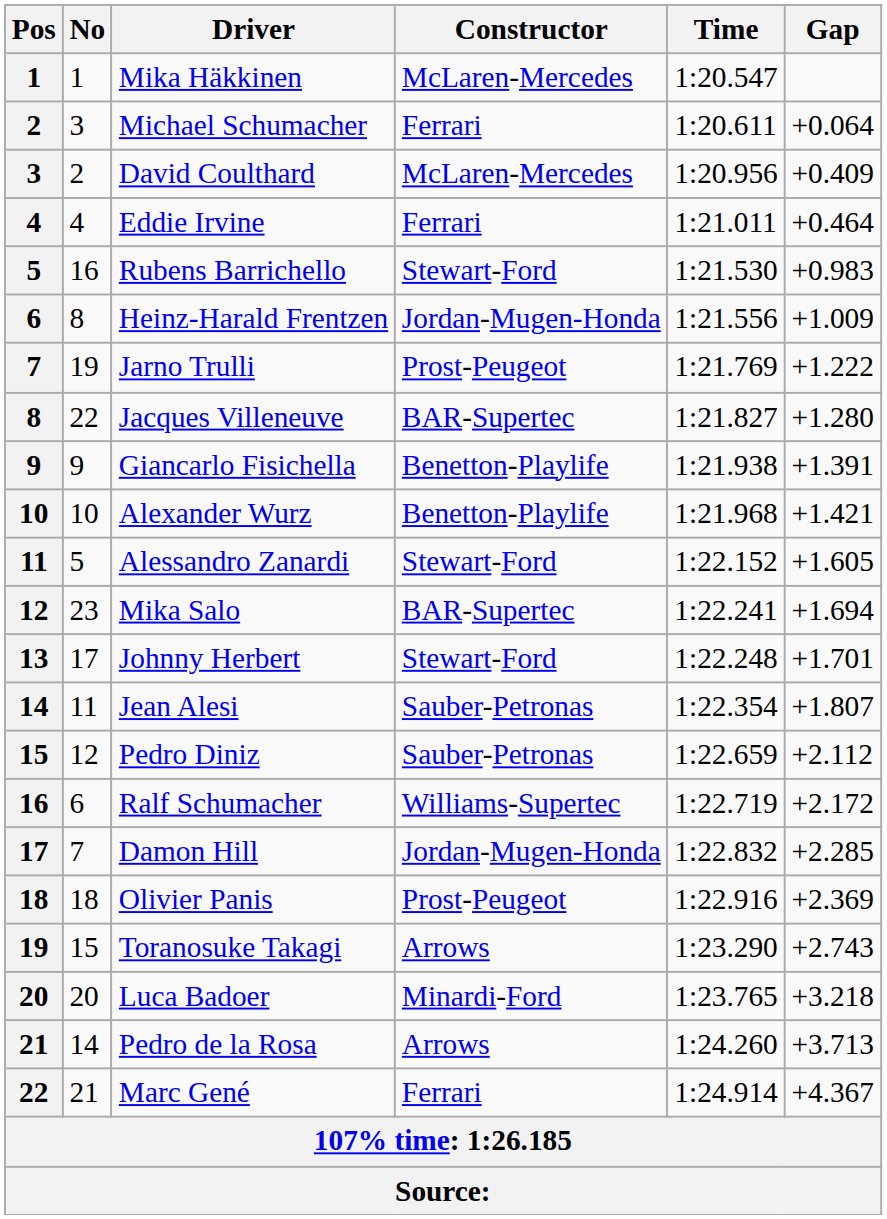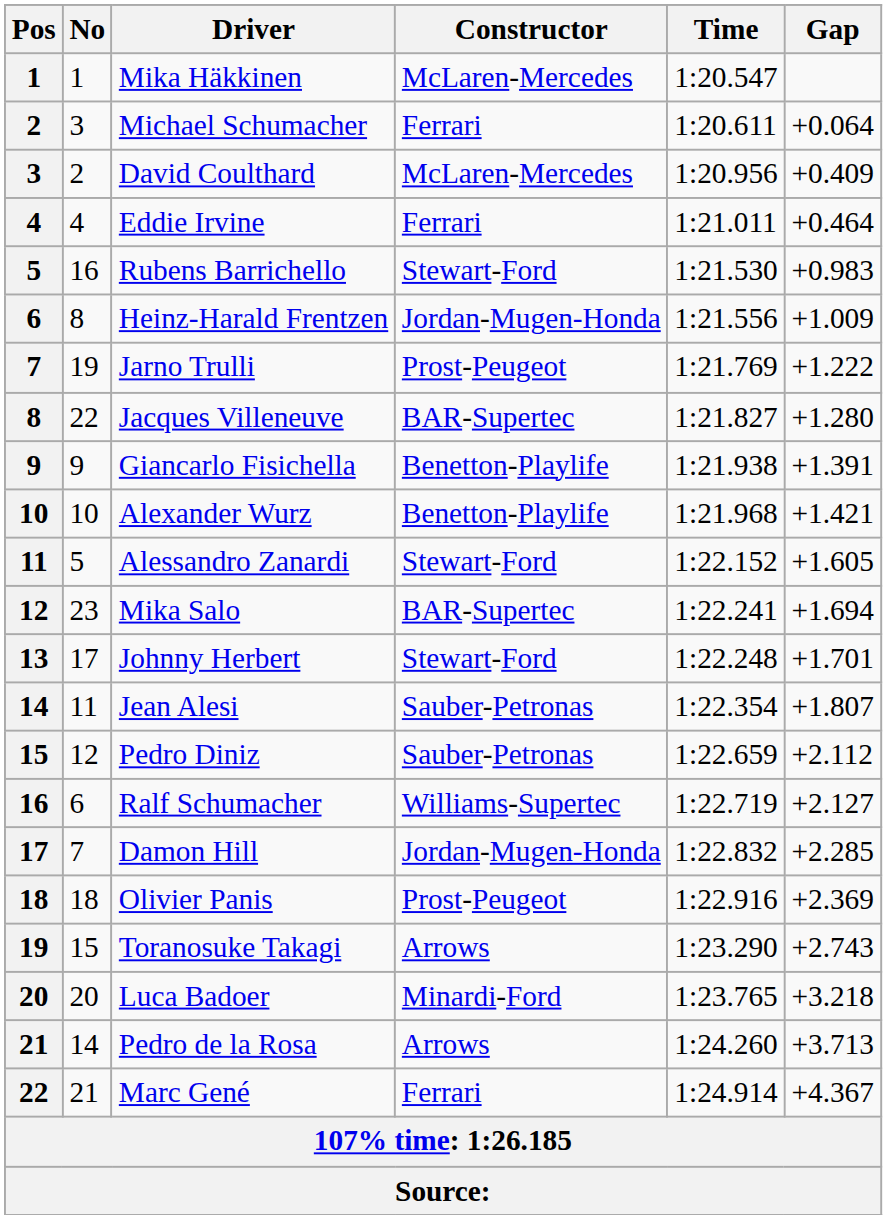Ralf Schumacher | Gap: +2.172 -> +2.127
